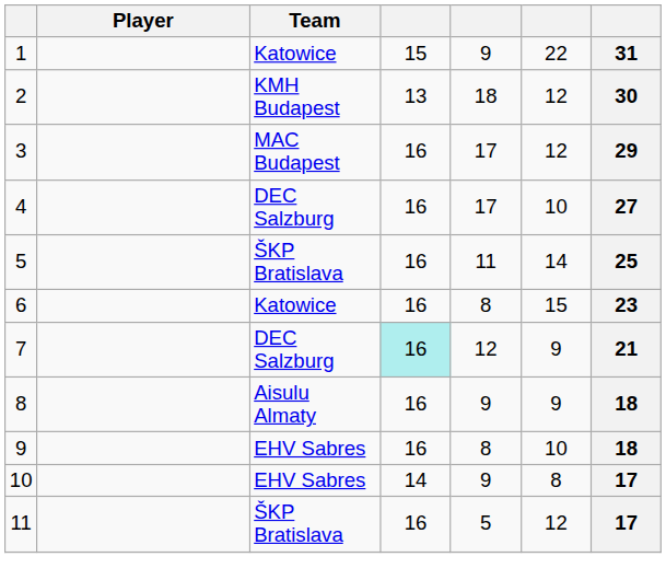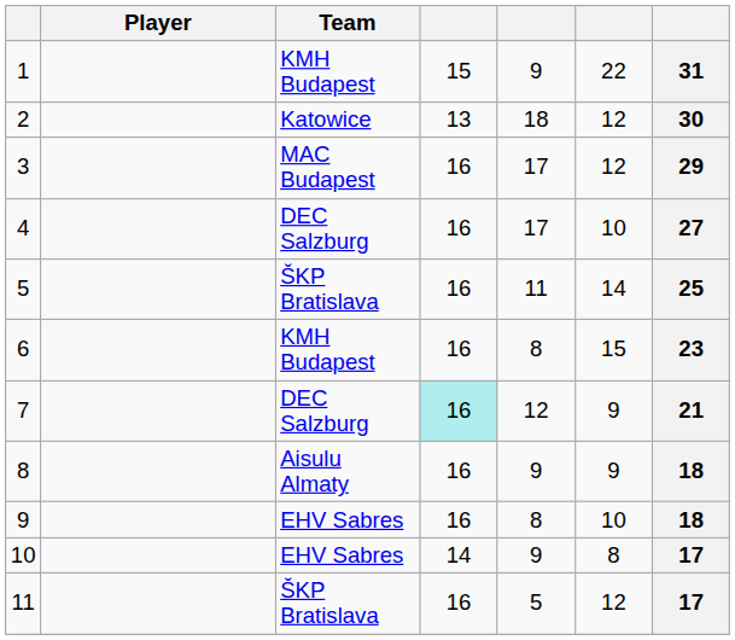1 | Team: Katowice -> KMH Budapest
2 | Team: KMH Budapest -> Katowice
6 | Team: Katowice -> KMH Budapest
